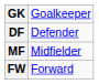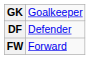- row: MF | Midfielder
